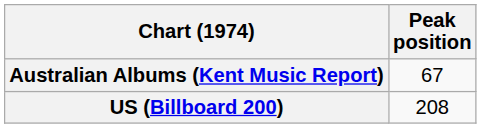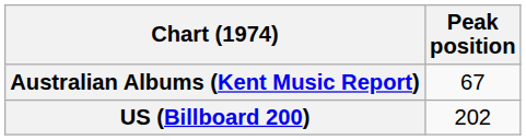US (Billboard 200) | Peak position: 208 -> 202
